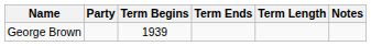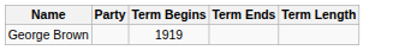- column: Notes
George Brown | Term Begins: 1939 -> 1919
